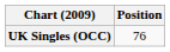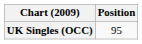UK Singles (OCC) | Position: 76 -> 95
